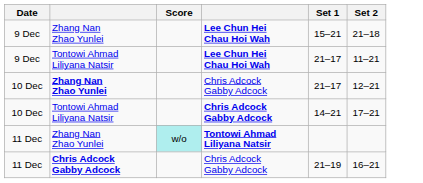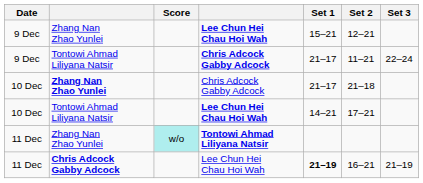+ column: Set 3 | 22–24 | 21–19
9 Dec / Zhang Nan Zhao Yunlei | Set 2: 21–18 -> 12–21
9 Dec / Tontowi Ahmad Liliyana Natsir | column 4: Lee Chun Hei Chau Hoi Wah -> Chris Adcock Gabby Adcock
10 Dec / Zhang Nan Zhao Yunlei | Set 2: 12–21 -> 21–18
10 Dec / Tontowi Ahmad Liliyana Natsir | column 4: Chris Adcock Gabby Adcock -> Lee Chun Hei Chau Hoi Wah
11 Dec / Chris Adcock Gabby Adcock | column 4: Chris Adcock Gabby Adcock -> Lee Chun Hei Chau Hoi Wah
11 Dec / Chris Adcock Gabby Adcock | Set 1: normal -> bold
